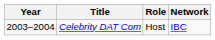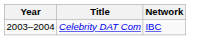- column: Role | Host
